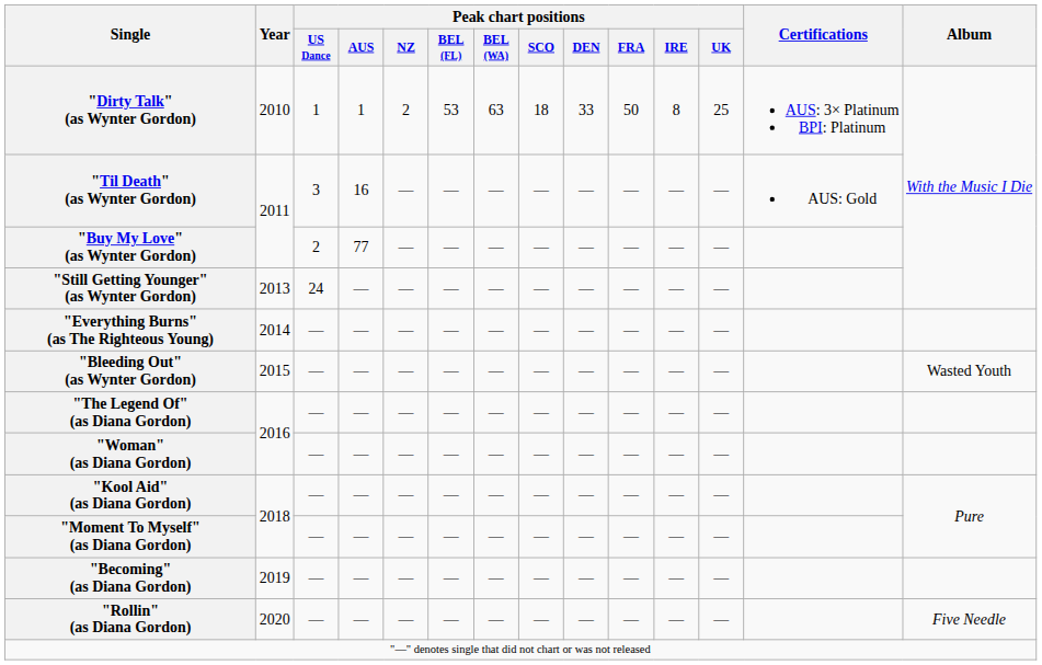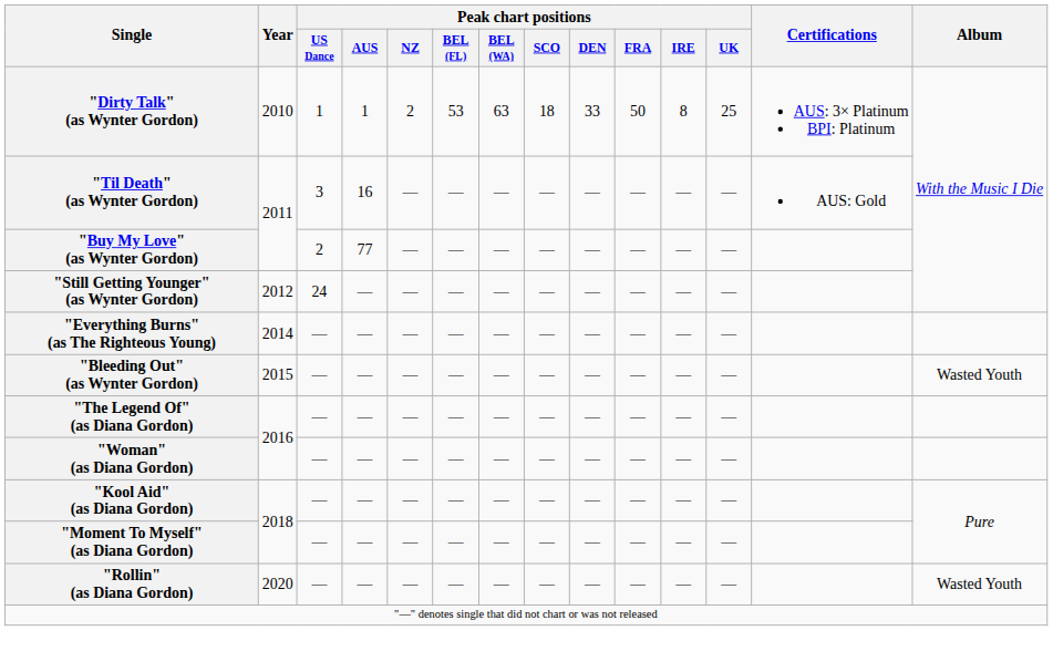"Still Getting Younger" (as Wynter Gordon) | Year: 2013 -> 2012
- row: "Becoming" (as Diana Gordon) | 2019 | — | — | — | — | — | — | — | — | — | —
"Rollin" (as Diana Gordon) | Album: Five Needle -> Wasted Youth
